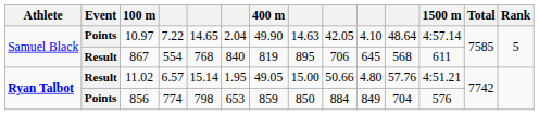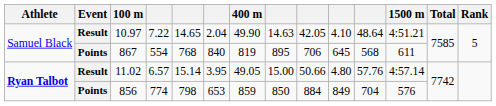10.97 | Event: Points -> Result
10.97 | 1500 m: 4:57.14 -> 4:51.21
867 | Event: Result -> Points
11.02 | column 6: 1.95 -> 3.95
11.02 | 1500 m: 4:51.21 -> 4:57.14
